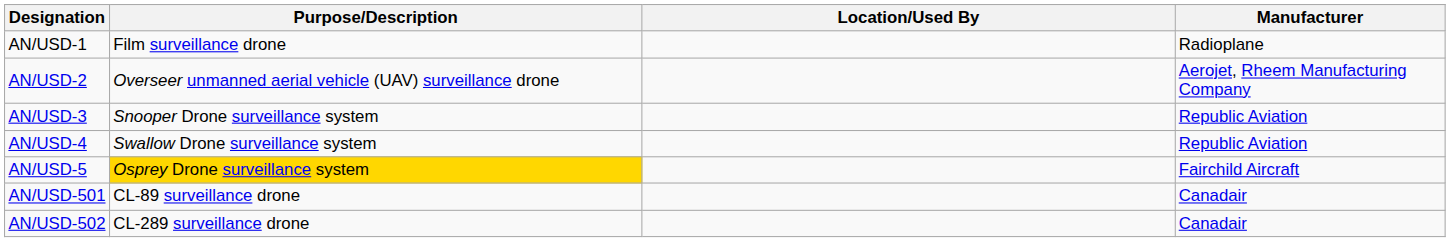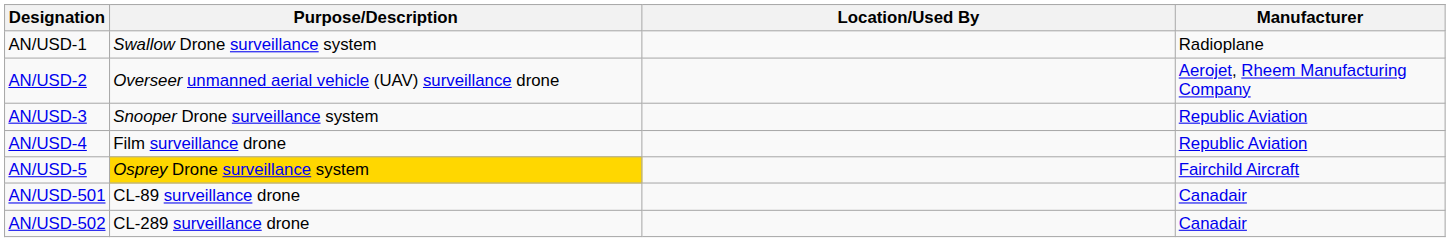AN/USD-1 | Purpose/Description: Film surveillance drone -> Swallow Drone surveillance system
AN/USD-4 | Purpose/Description: Swallow Drone surveillance system -> Film surveillance drone
